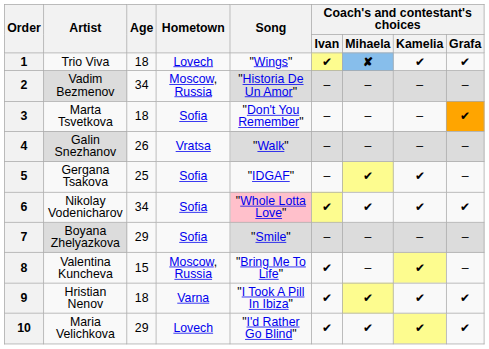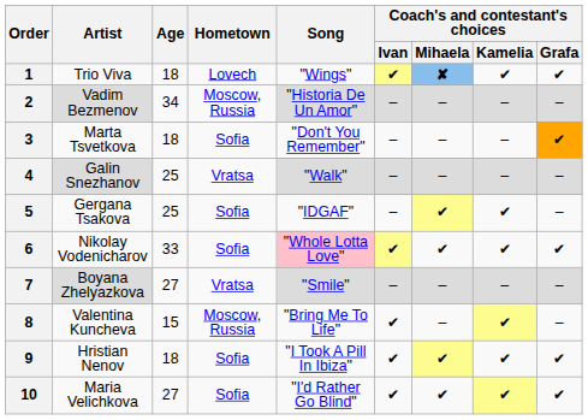4 | Age: 26 -> 25
6 | Age: 34 -> 33
7 | Age: 29 -> 27
7 | Hometown: Sofia -> Vratsa
9 | Hometown: Varna -> Sofia
10 | Age: 29 -> 27
10 | Hometown: Lovech -> Sofia
